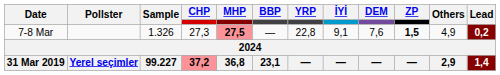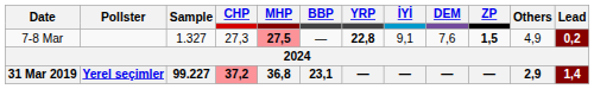7-8 Mar | Sample: 1.326 -> 1.327
7-8 Mar | YRP: normal -> bold
